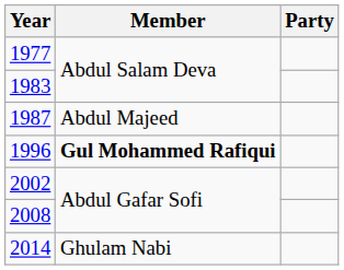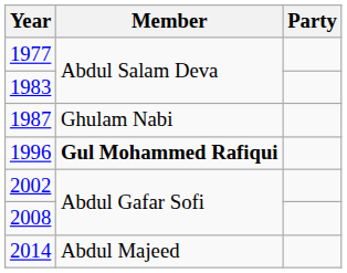1987 | Member: Abdul Majeed -> Ghulam Nabi
2014 | Member: Ghulam Nabi -> Abdul Majeed
